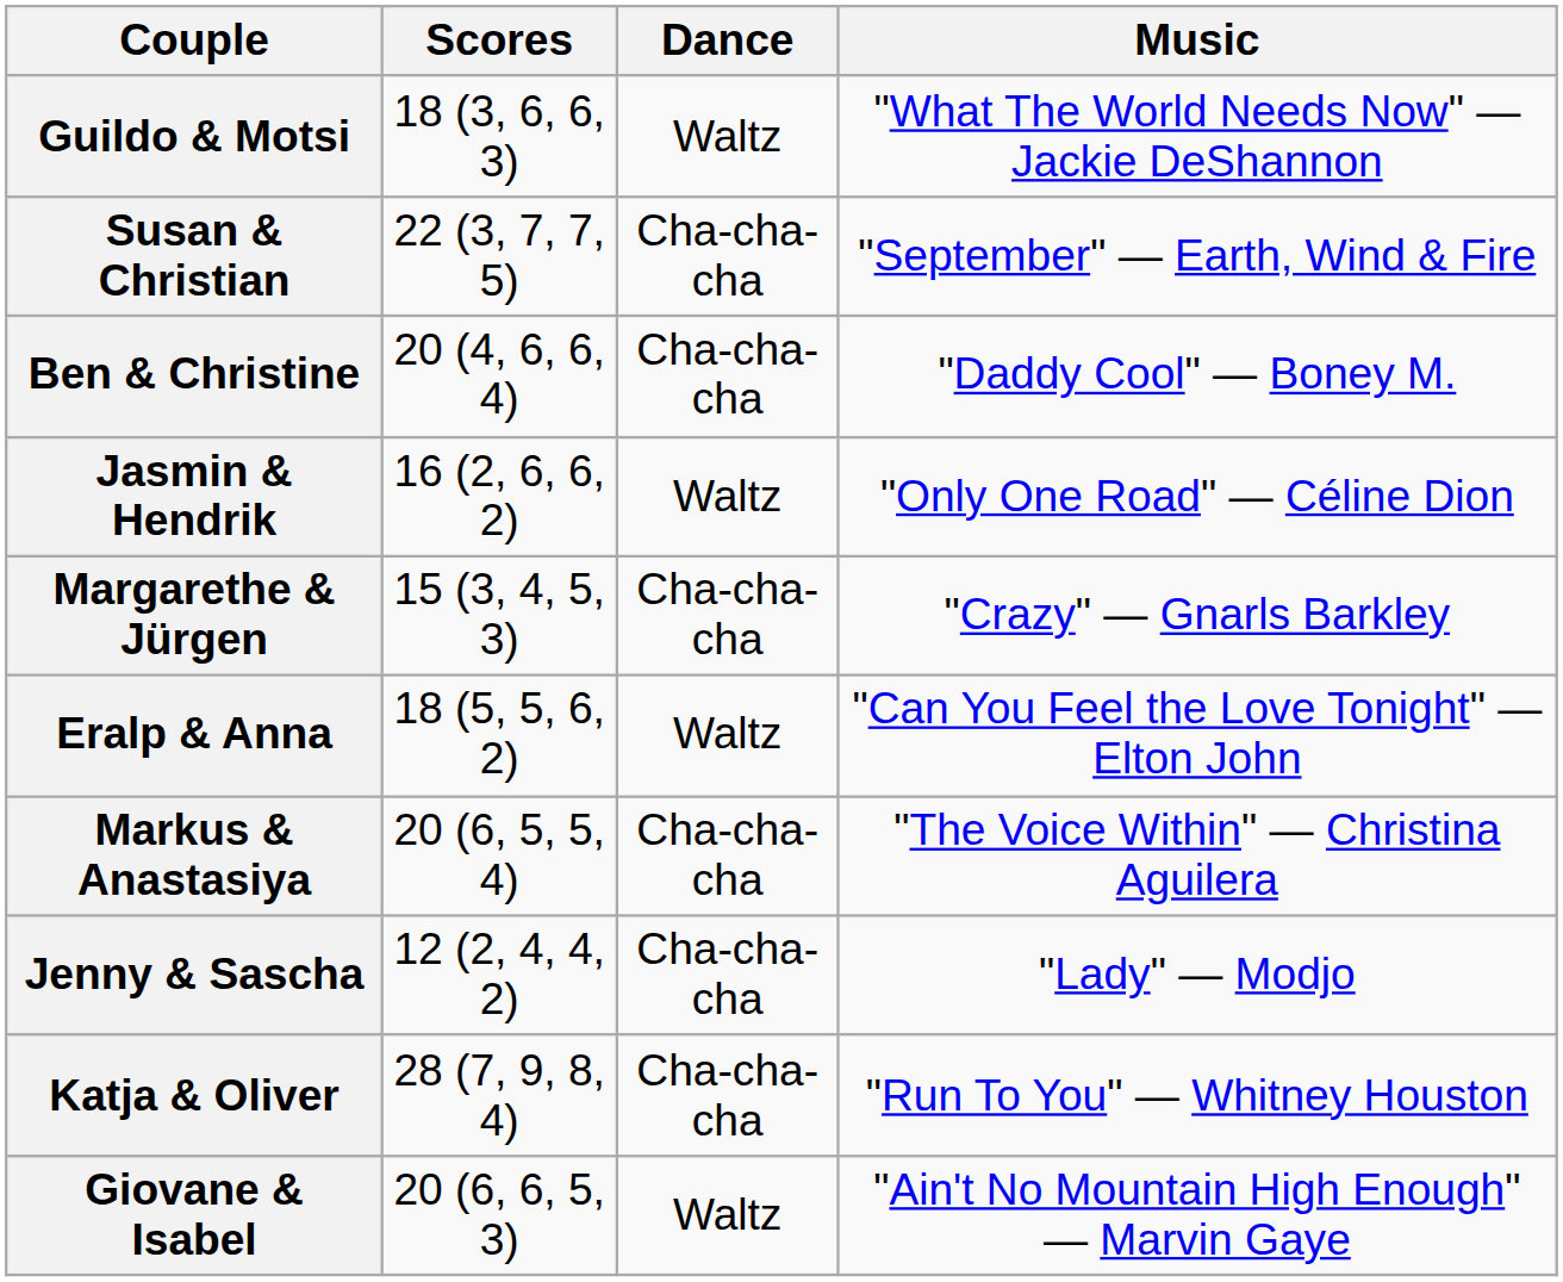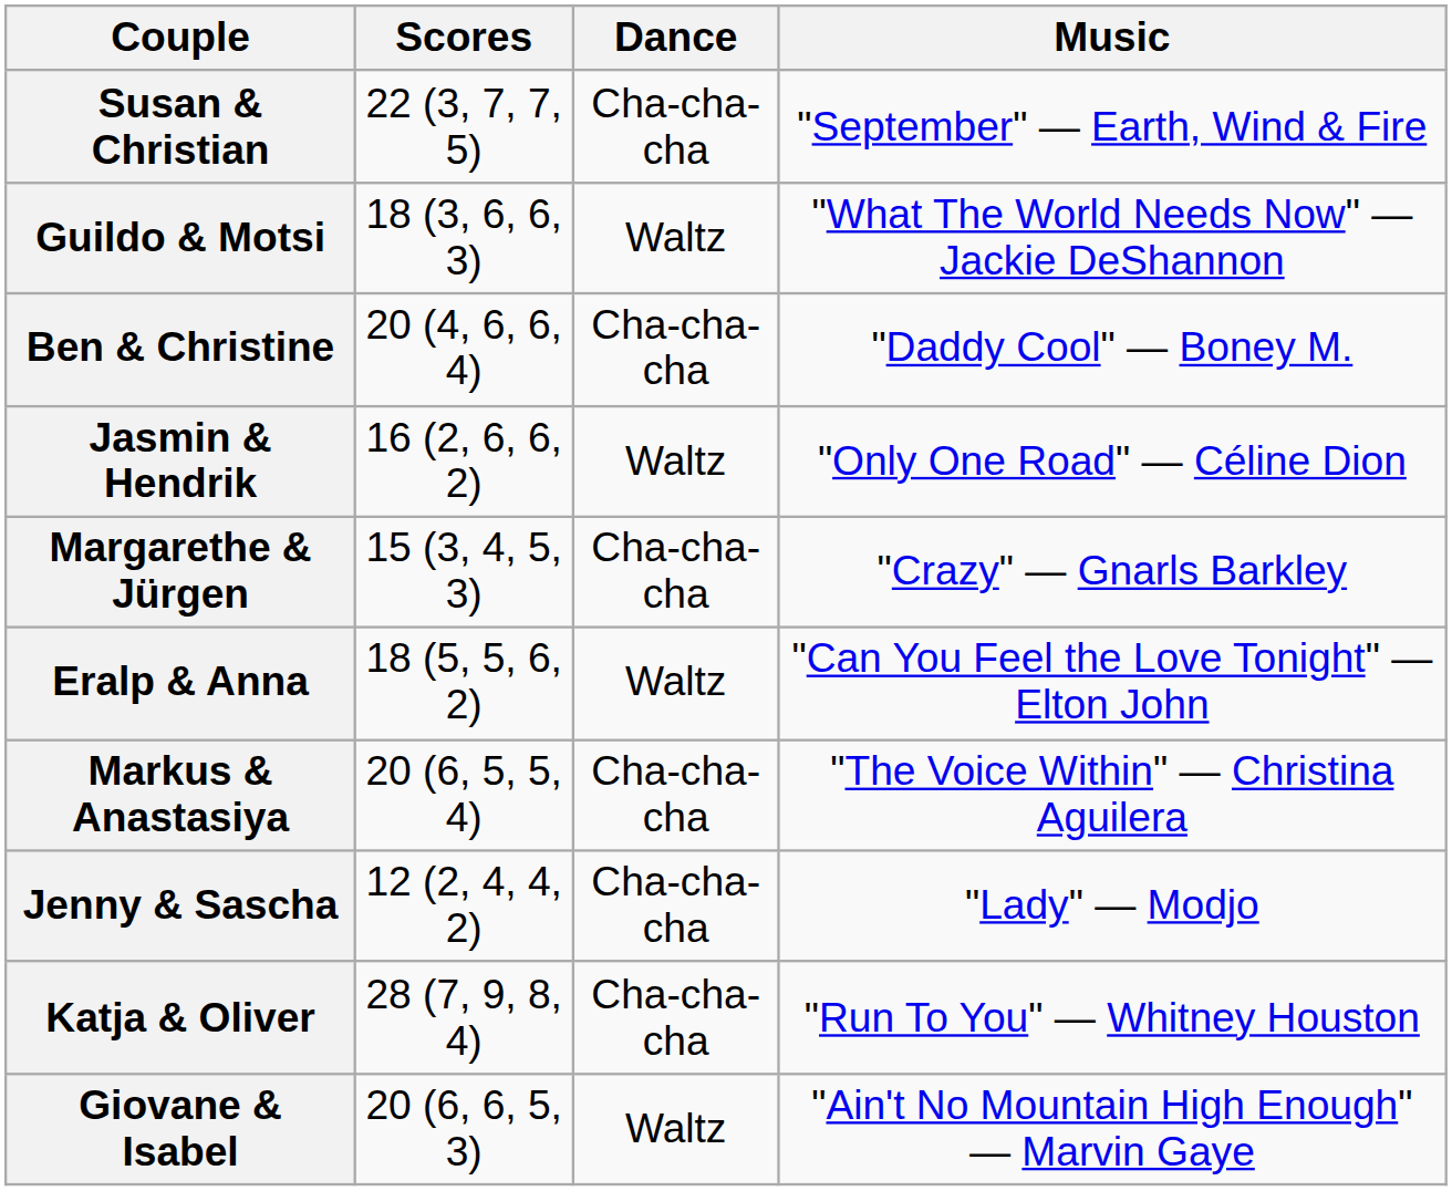rows swapped: Susan & Christian <-> Guildo & Motsi
